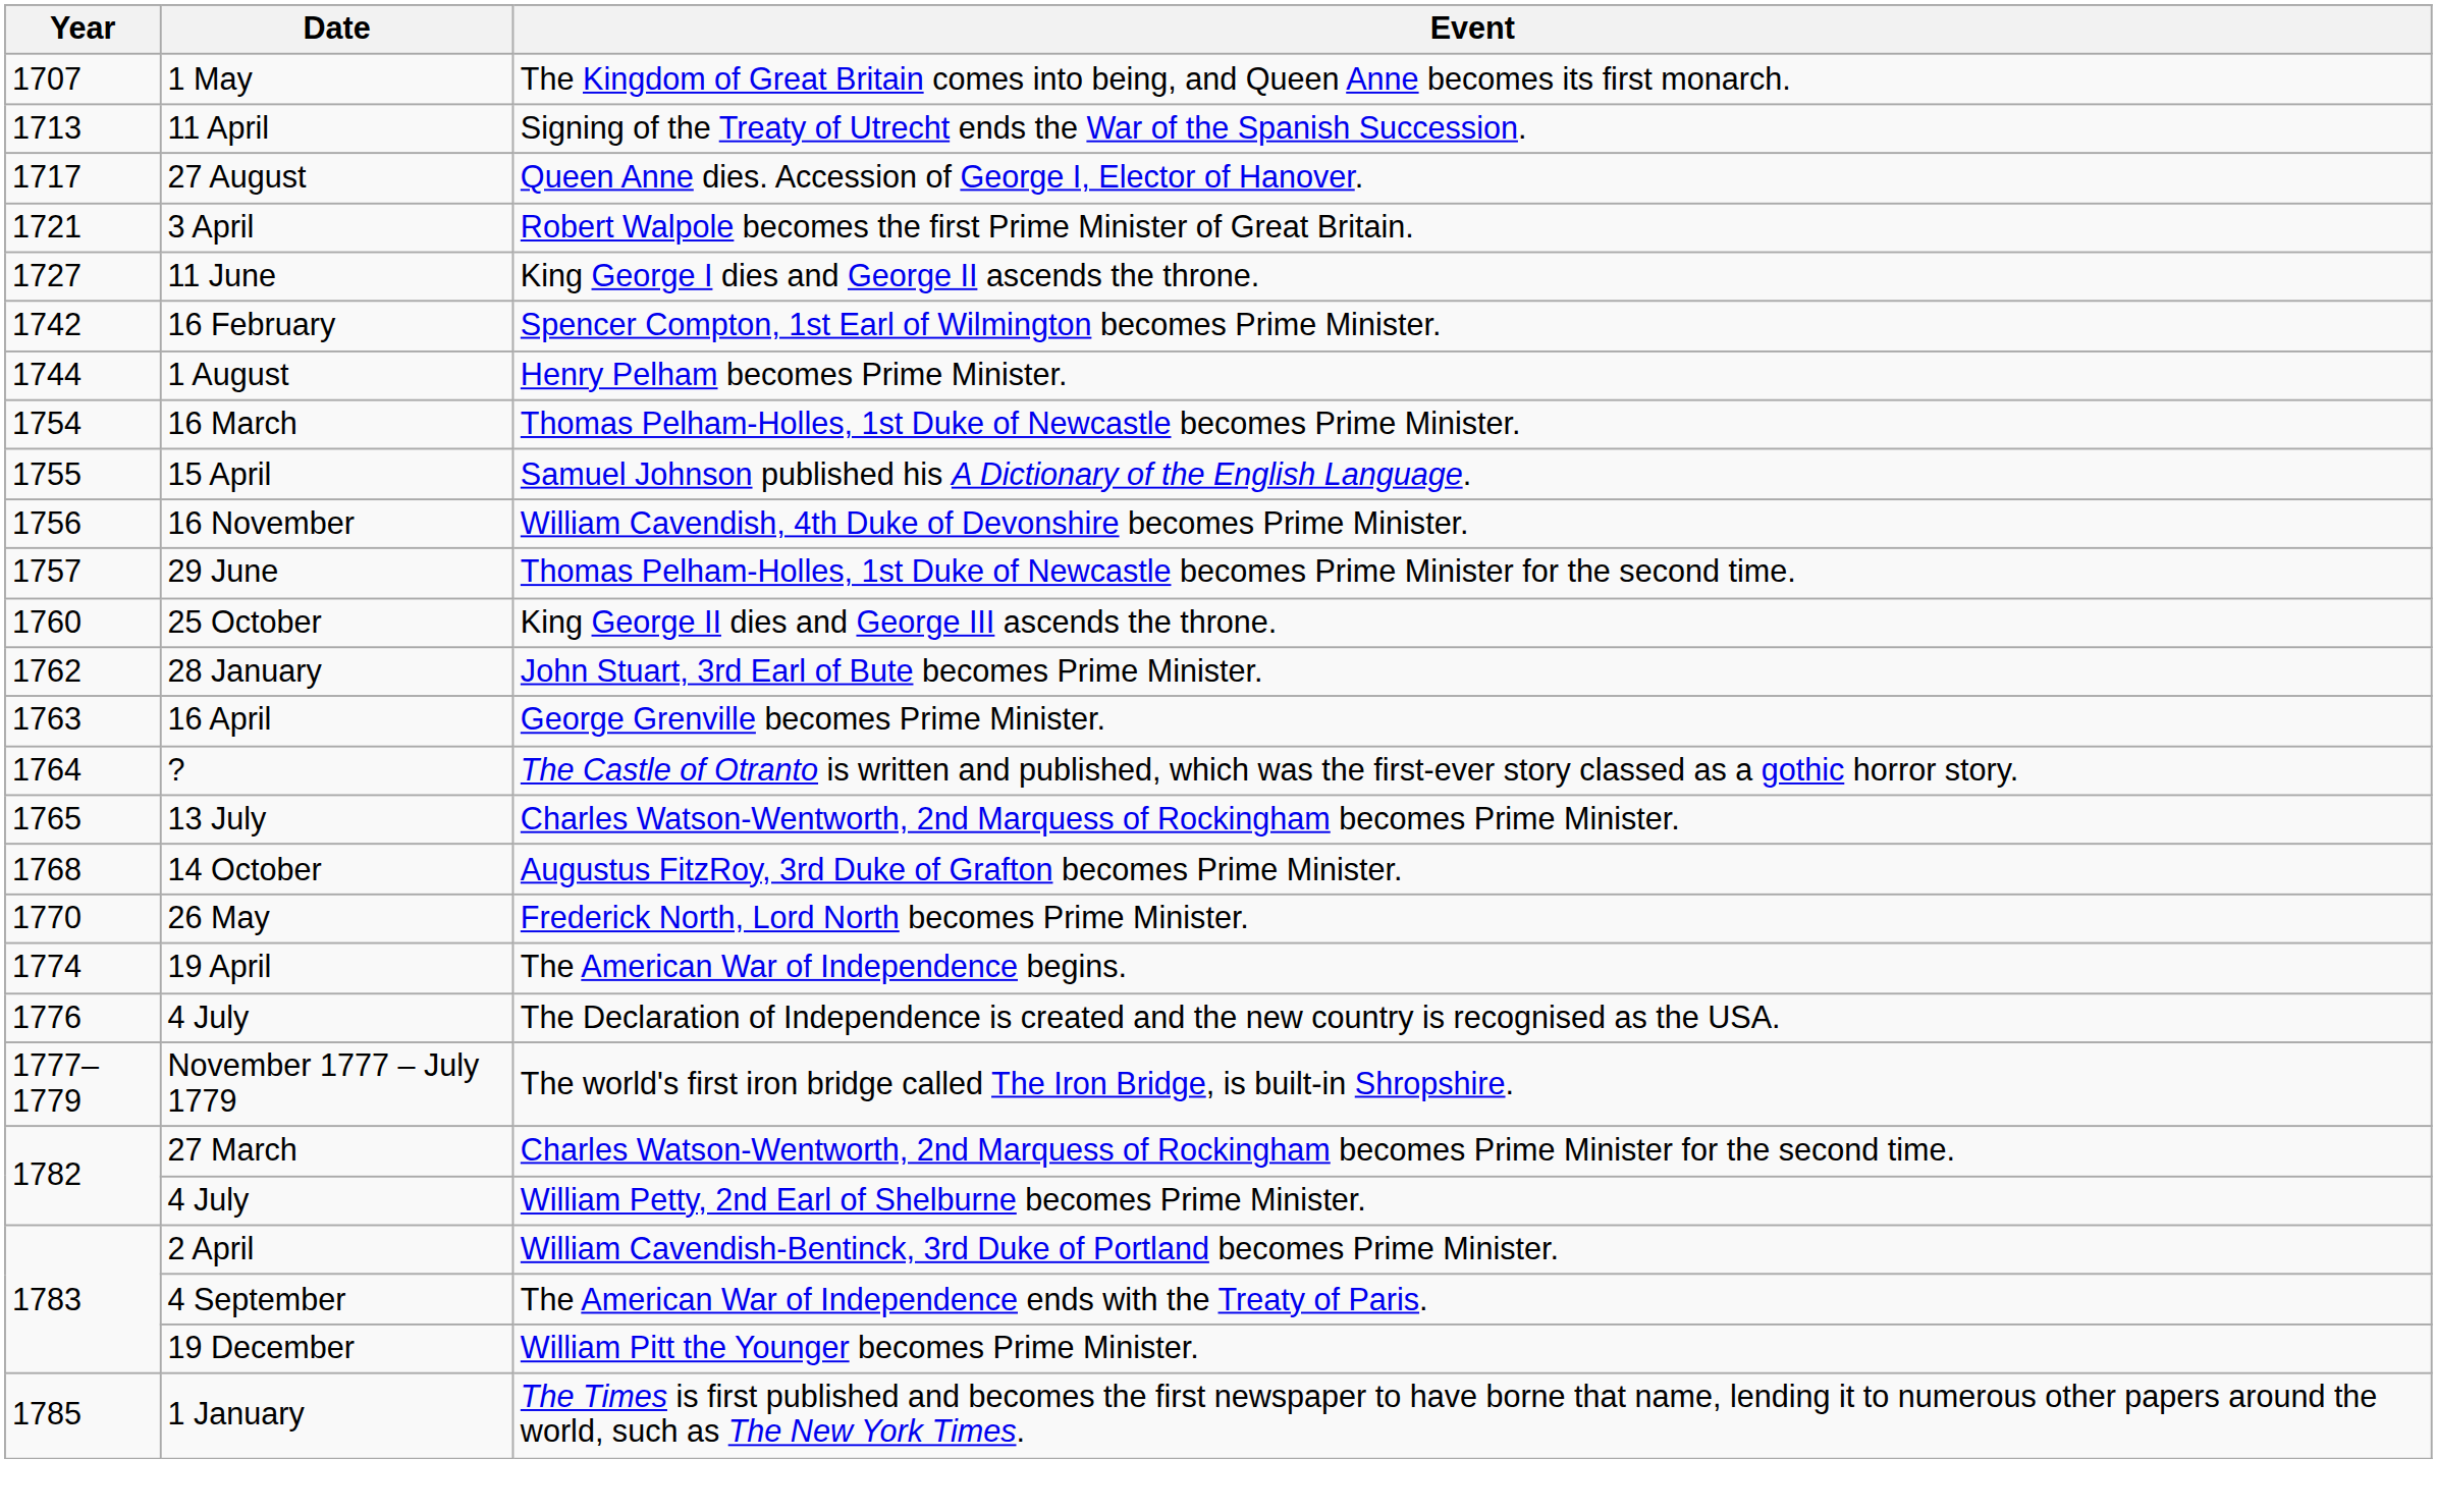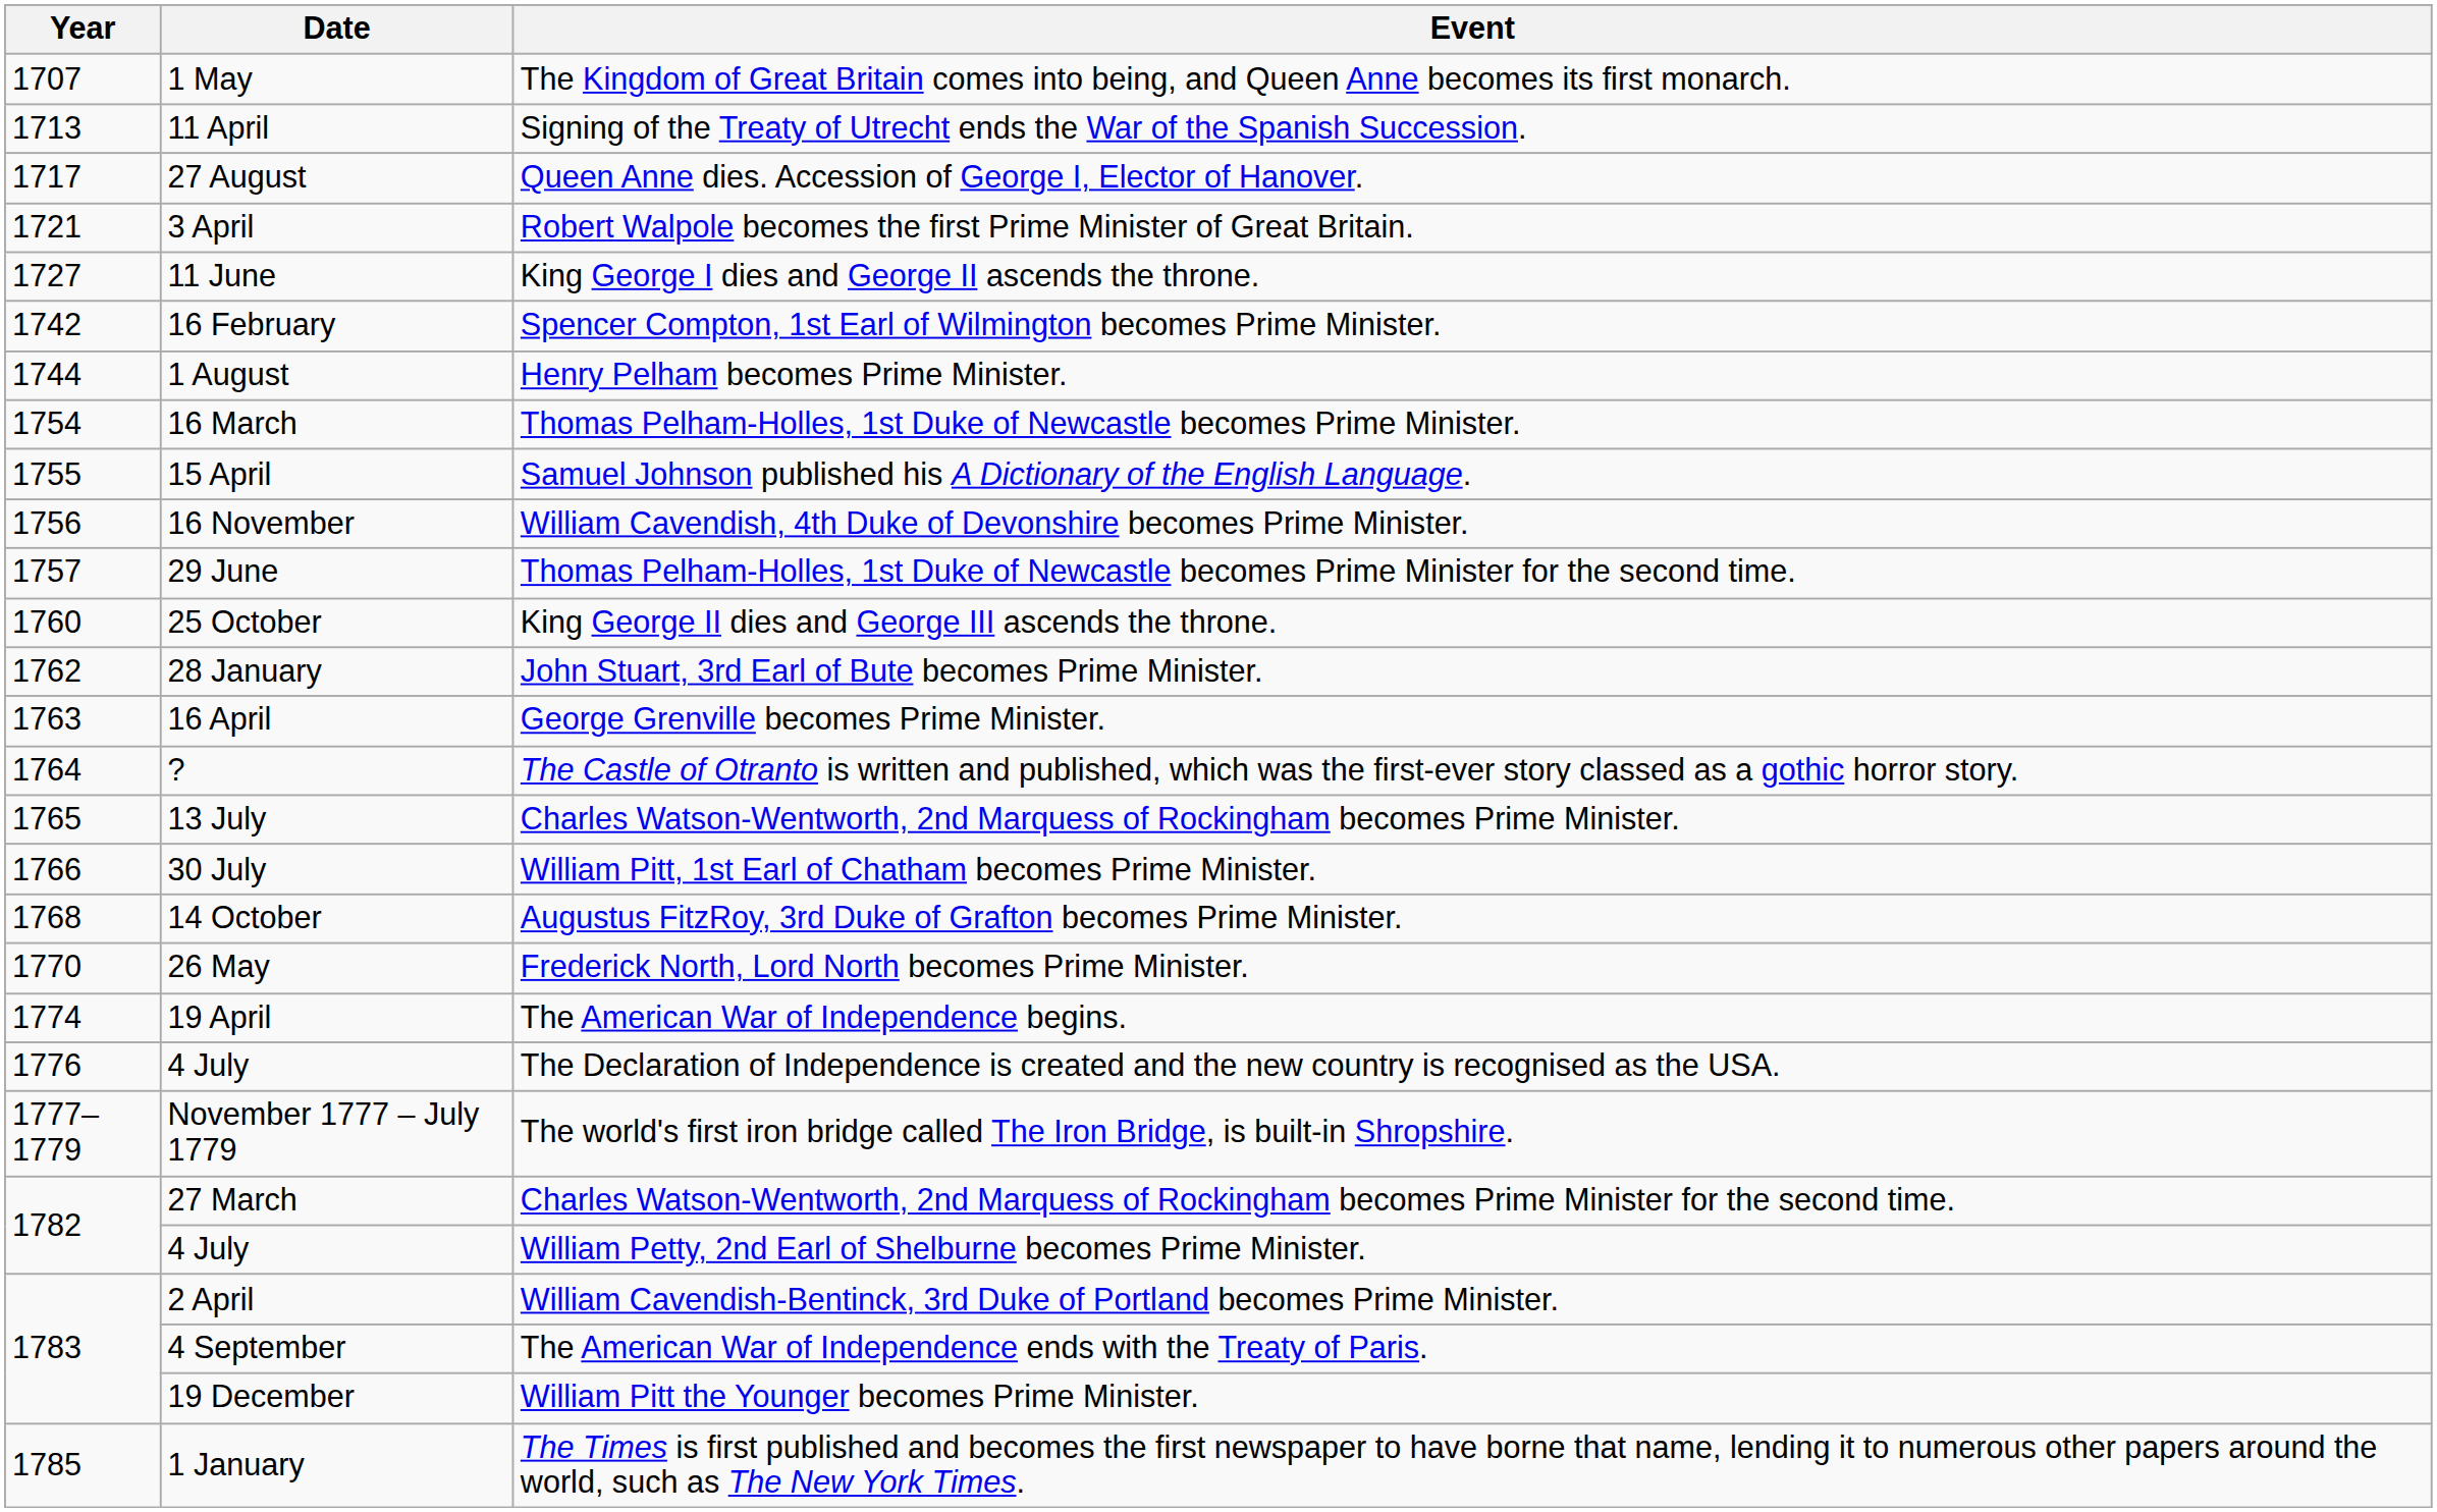+ row: 1766 | 30 July | William Pitt, 1st Earl of Chatham becomes Prime Minister.
